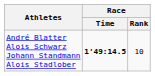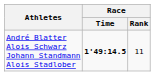André Blatter Alois Schwarz Johann Standmann Alois Stadlober | Race / Rank: 10 -> 11
